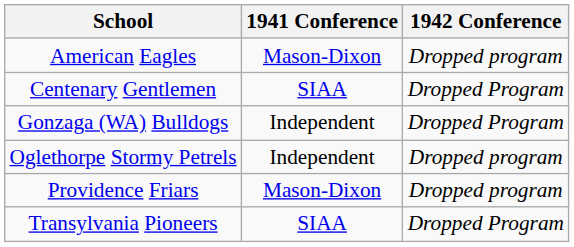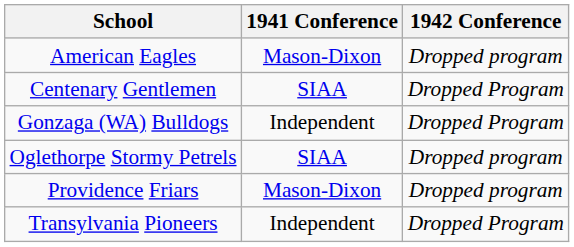Oglethorpe Stormy Petrels | 1941 Conference: Independent -> SIAA
Transylvania Pioneers | 1941 Conference: SIAA -> Independent
